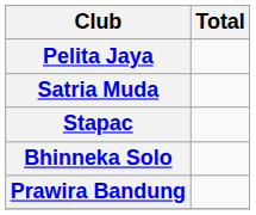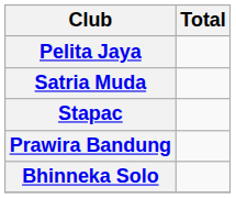rows swapped: Prawira Bandung <-> Bhinneka Solo
